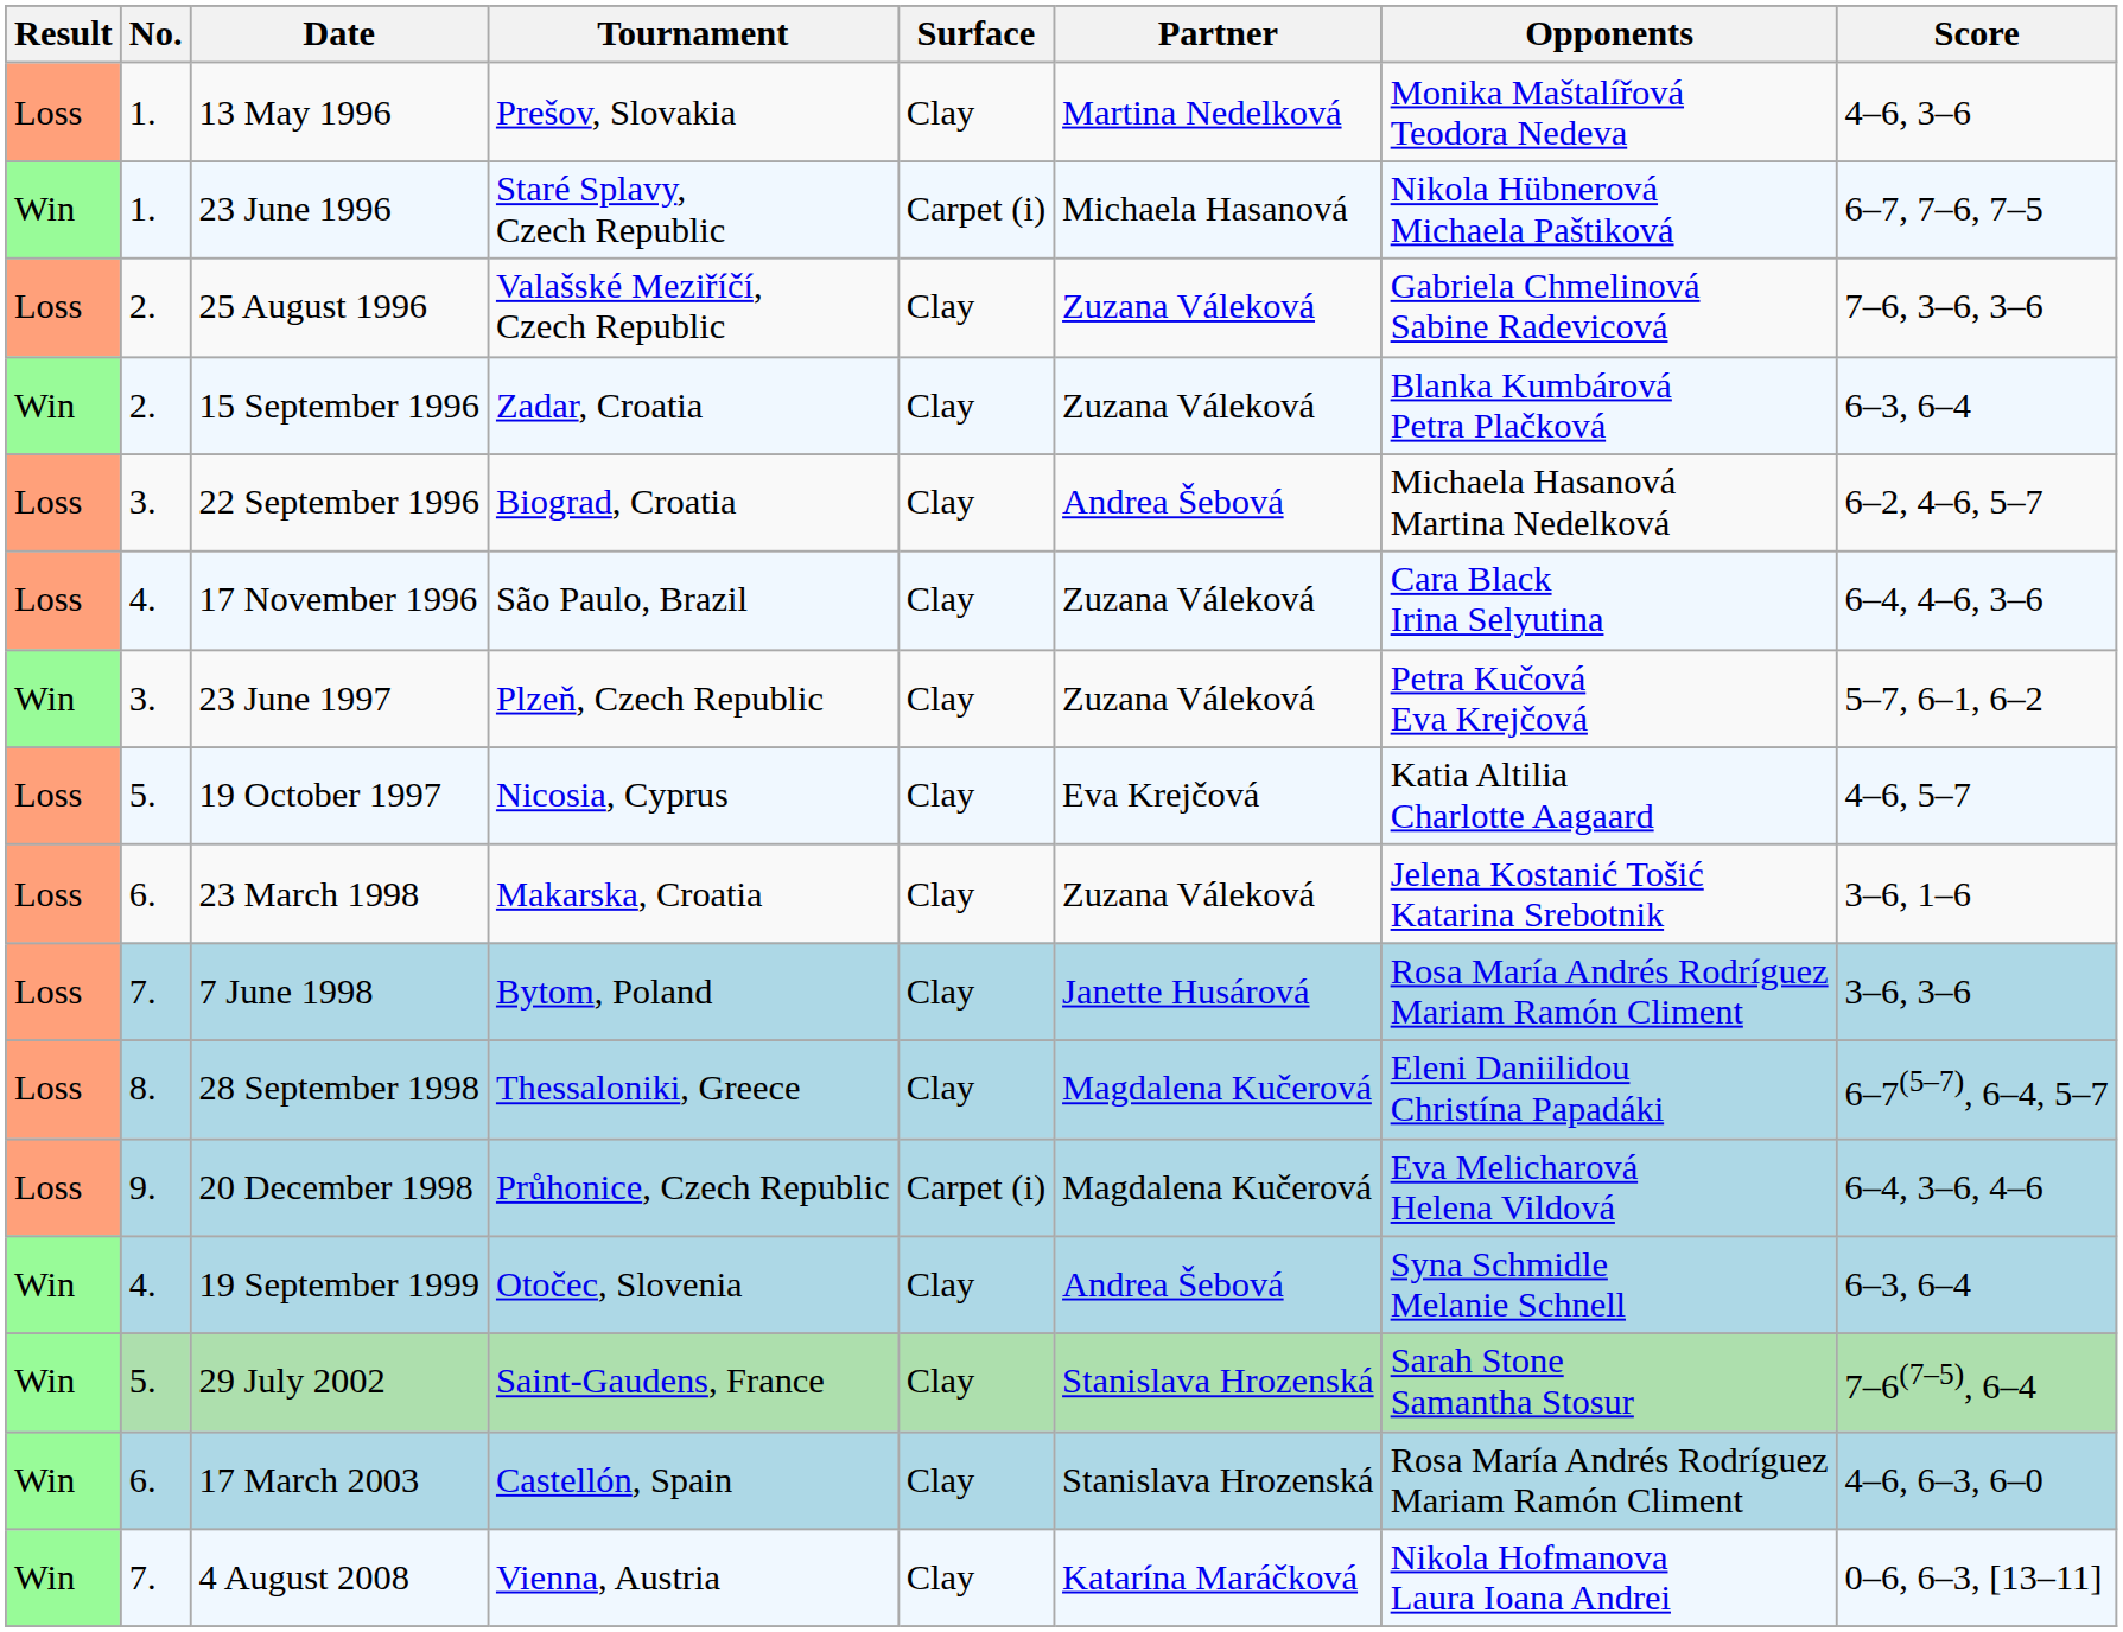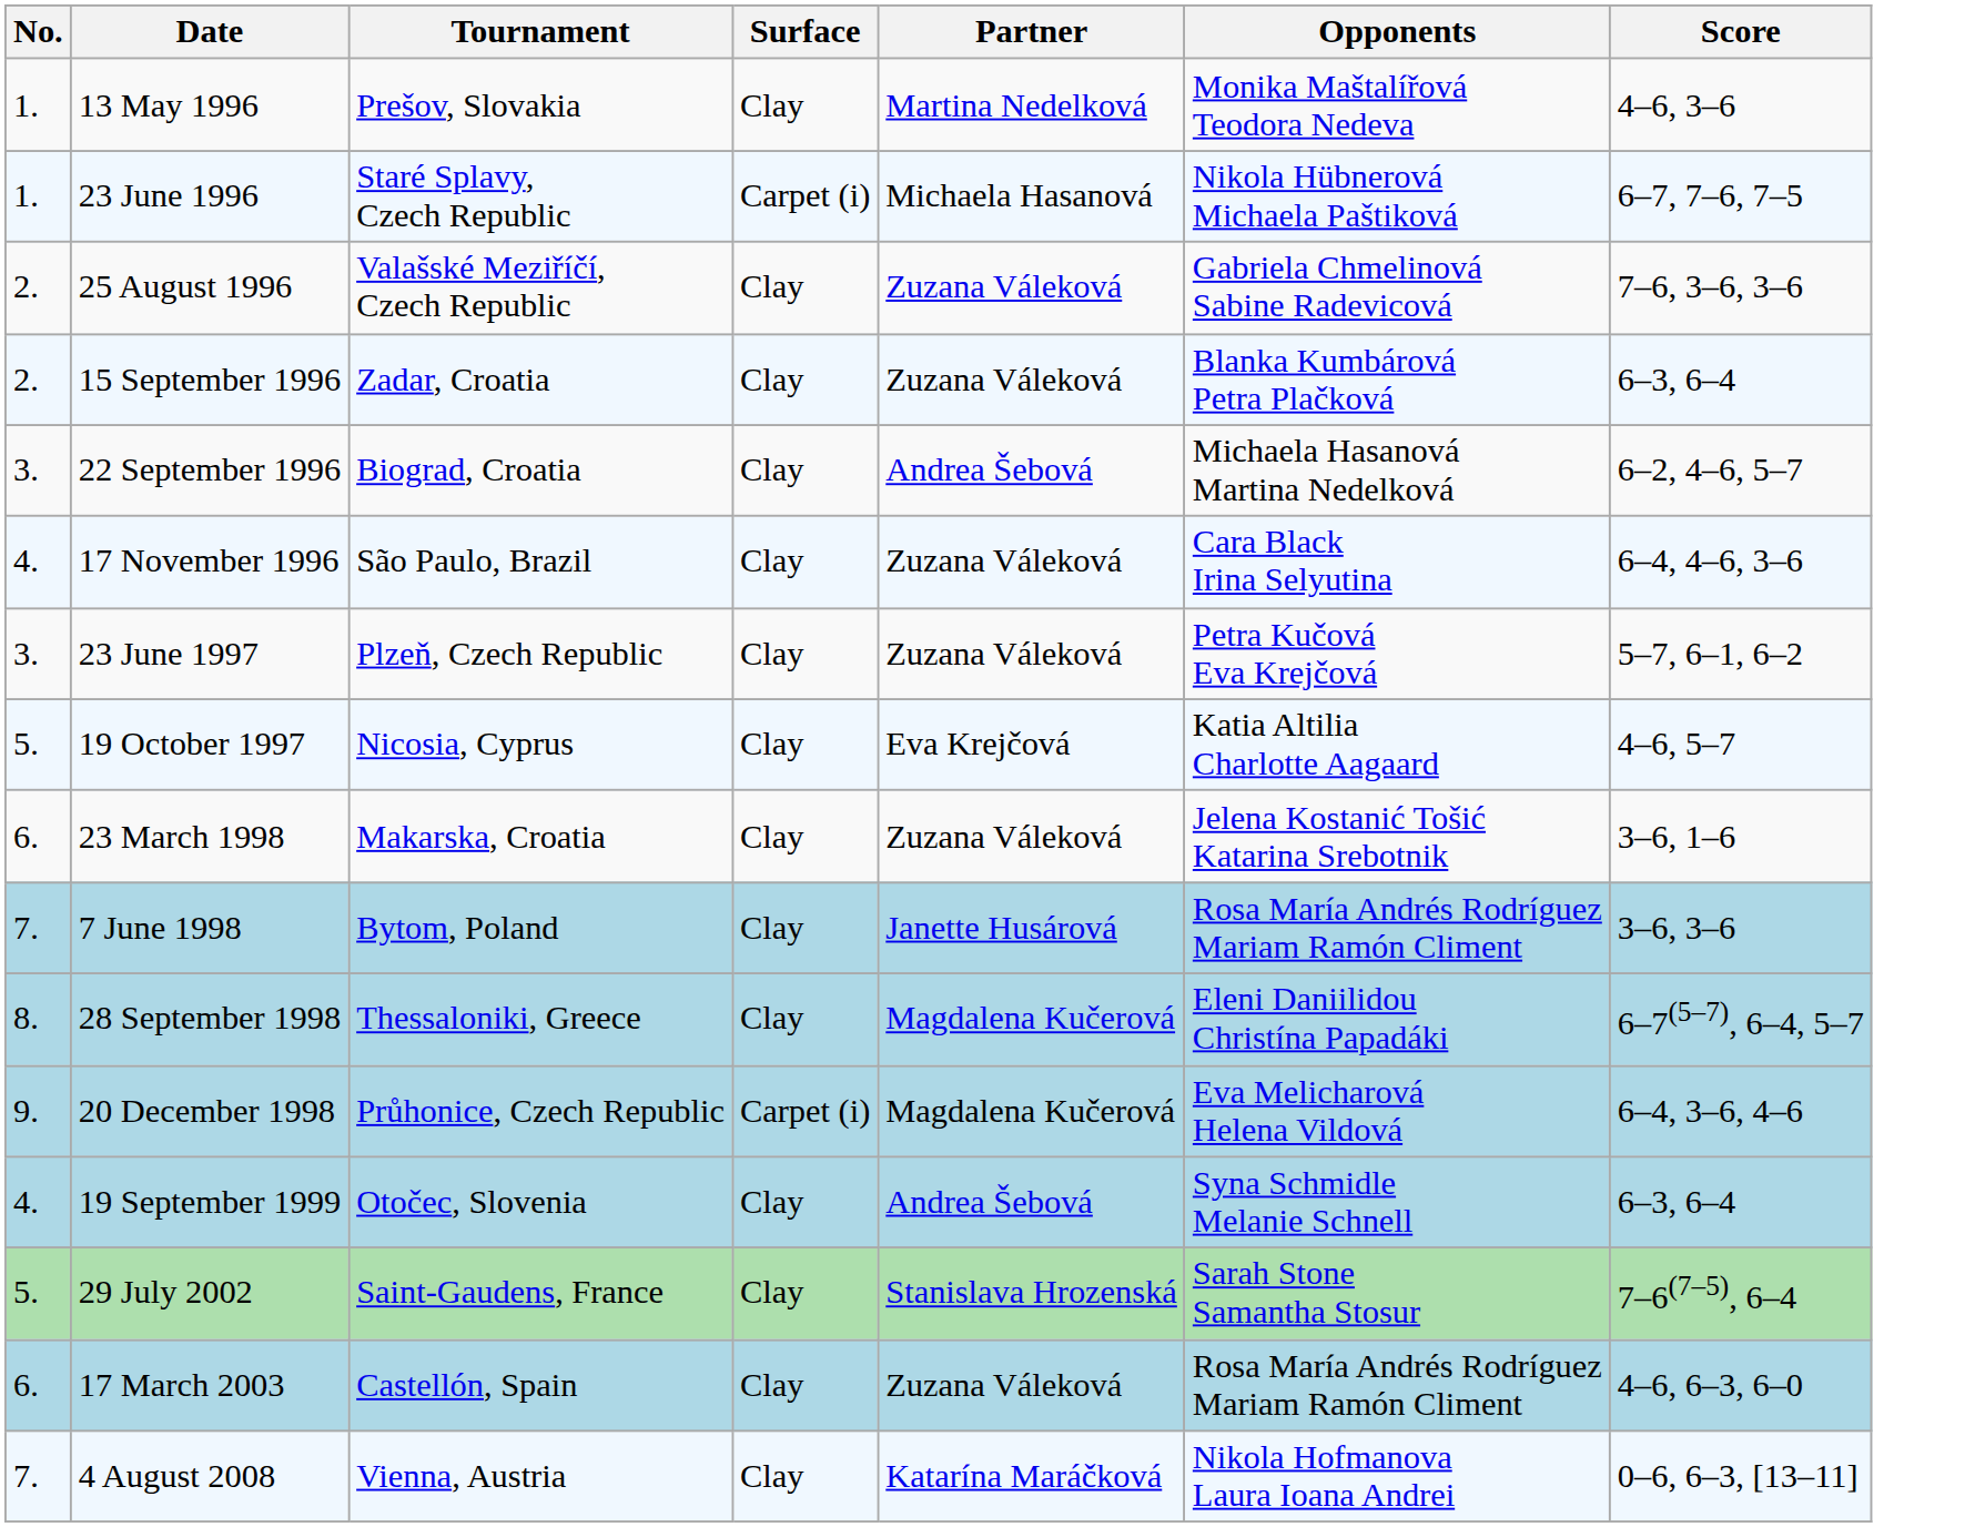- column: Result | Loss | Win | Loss | Win | Loss | Loss | Win | Loss | Loss | Loss | Loss | Loss | Win | Win | Win | Win
17 March 2003 | Partner: Stanislava Hrozenská -> Zuzana Váleková
